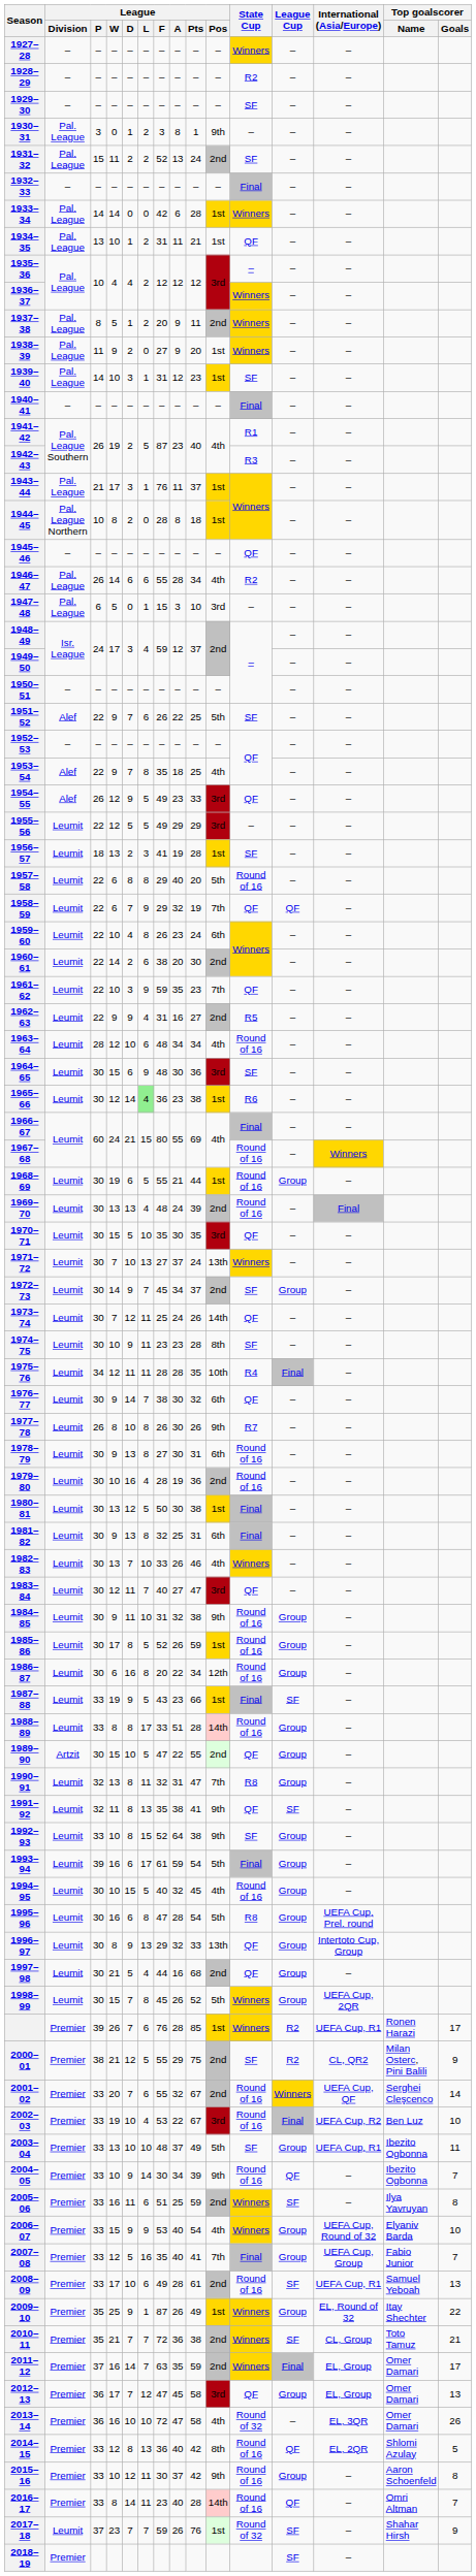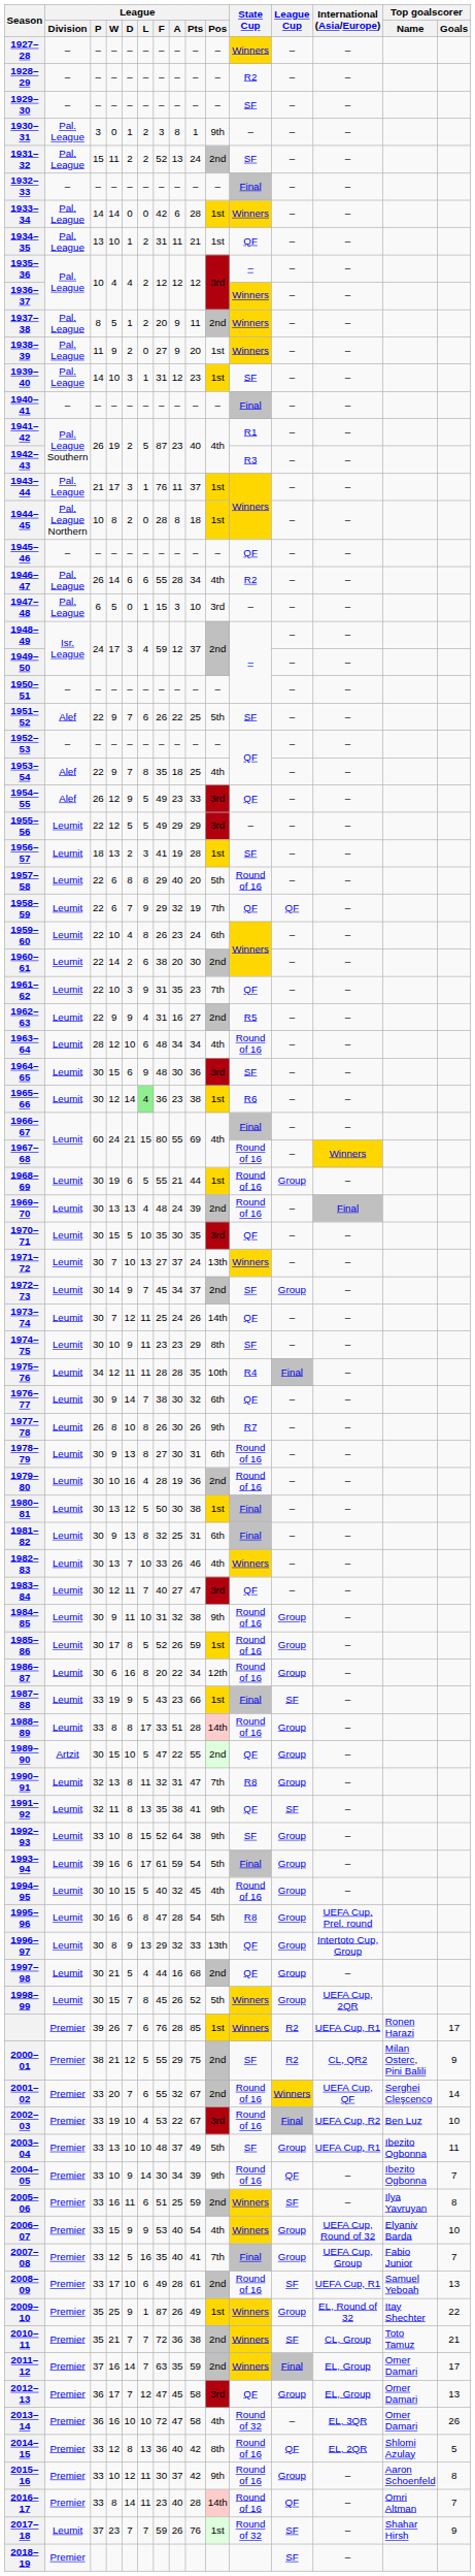1961–62 | League / F: 59 -> 31
1974–75 | League / Pts: 28 -> 29
